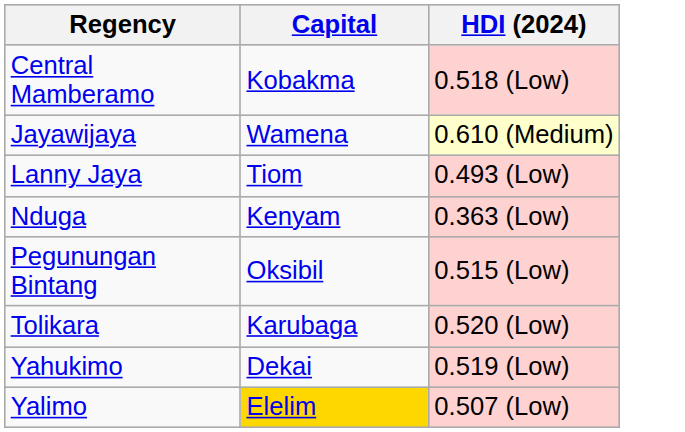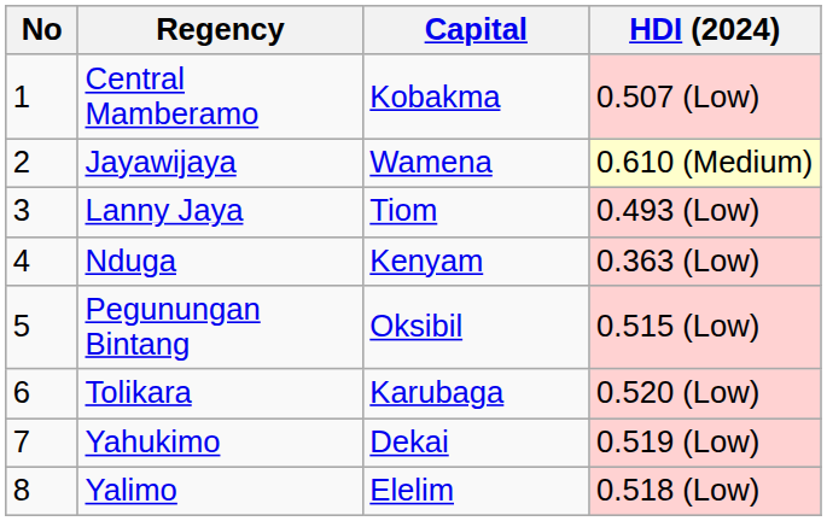+ column: No | 1 | 2 | 3 | 4 | 5 | 6 | 7 | 8
Central Mamberamo | HDI (2024): 0.518 (Low) -> 0.507 (Low)
Yalimo | Capital: gold background -> no background
Yalimo | HDI (2024): 0.507 (Low) -> 0.518 (Low)
